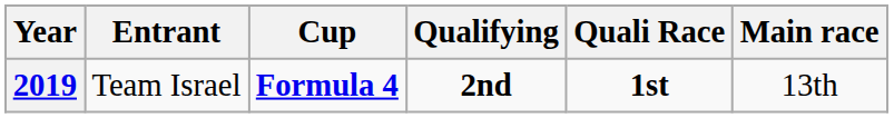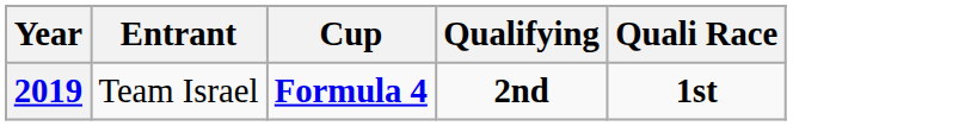- column: Main race | 13th
